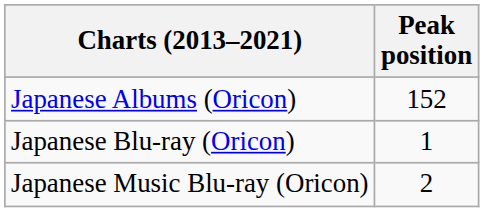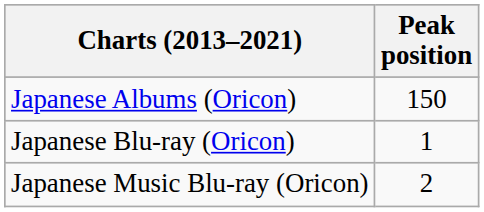Japanese Albums (Oricon) | Peak position: 152 -> 150
